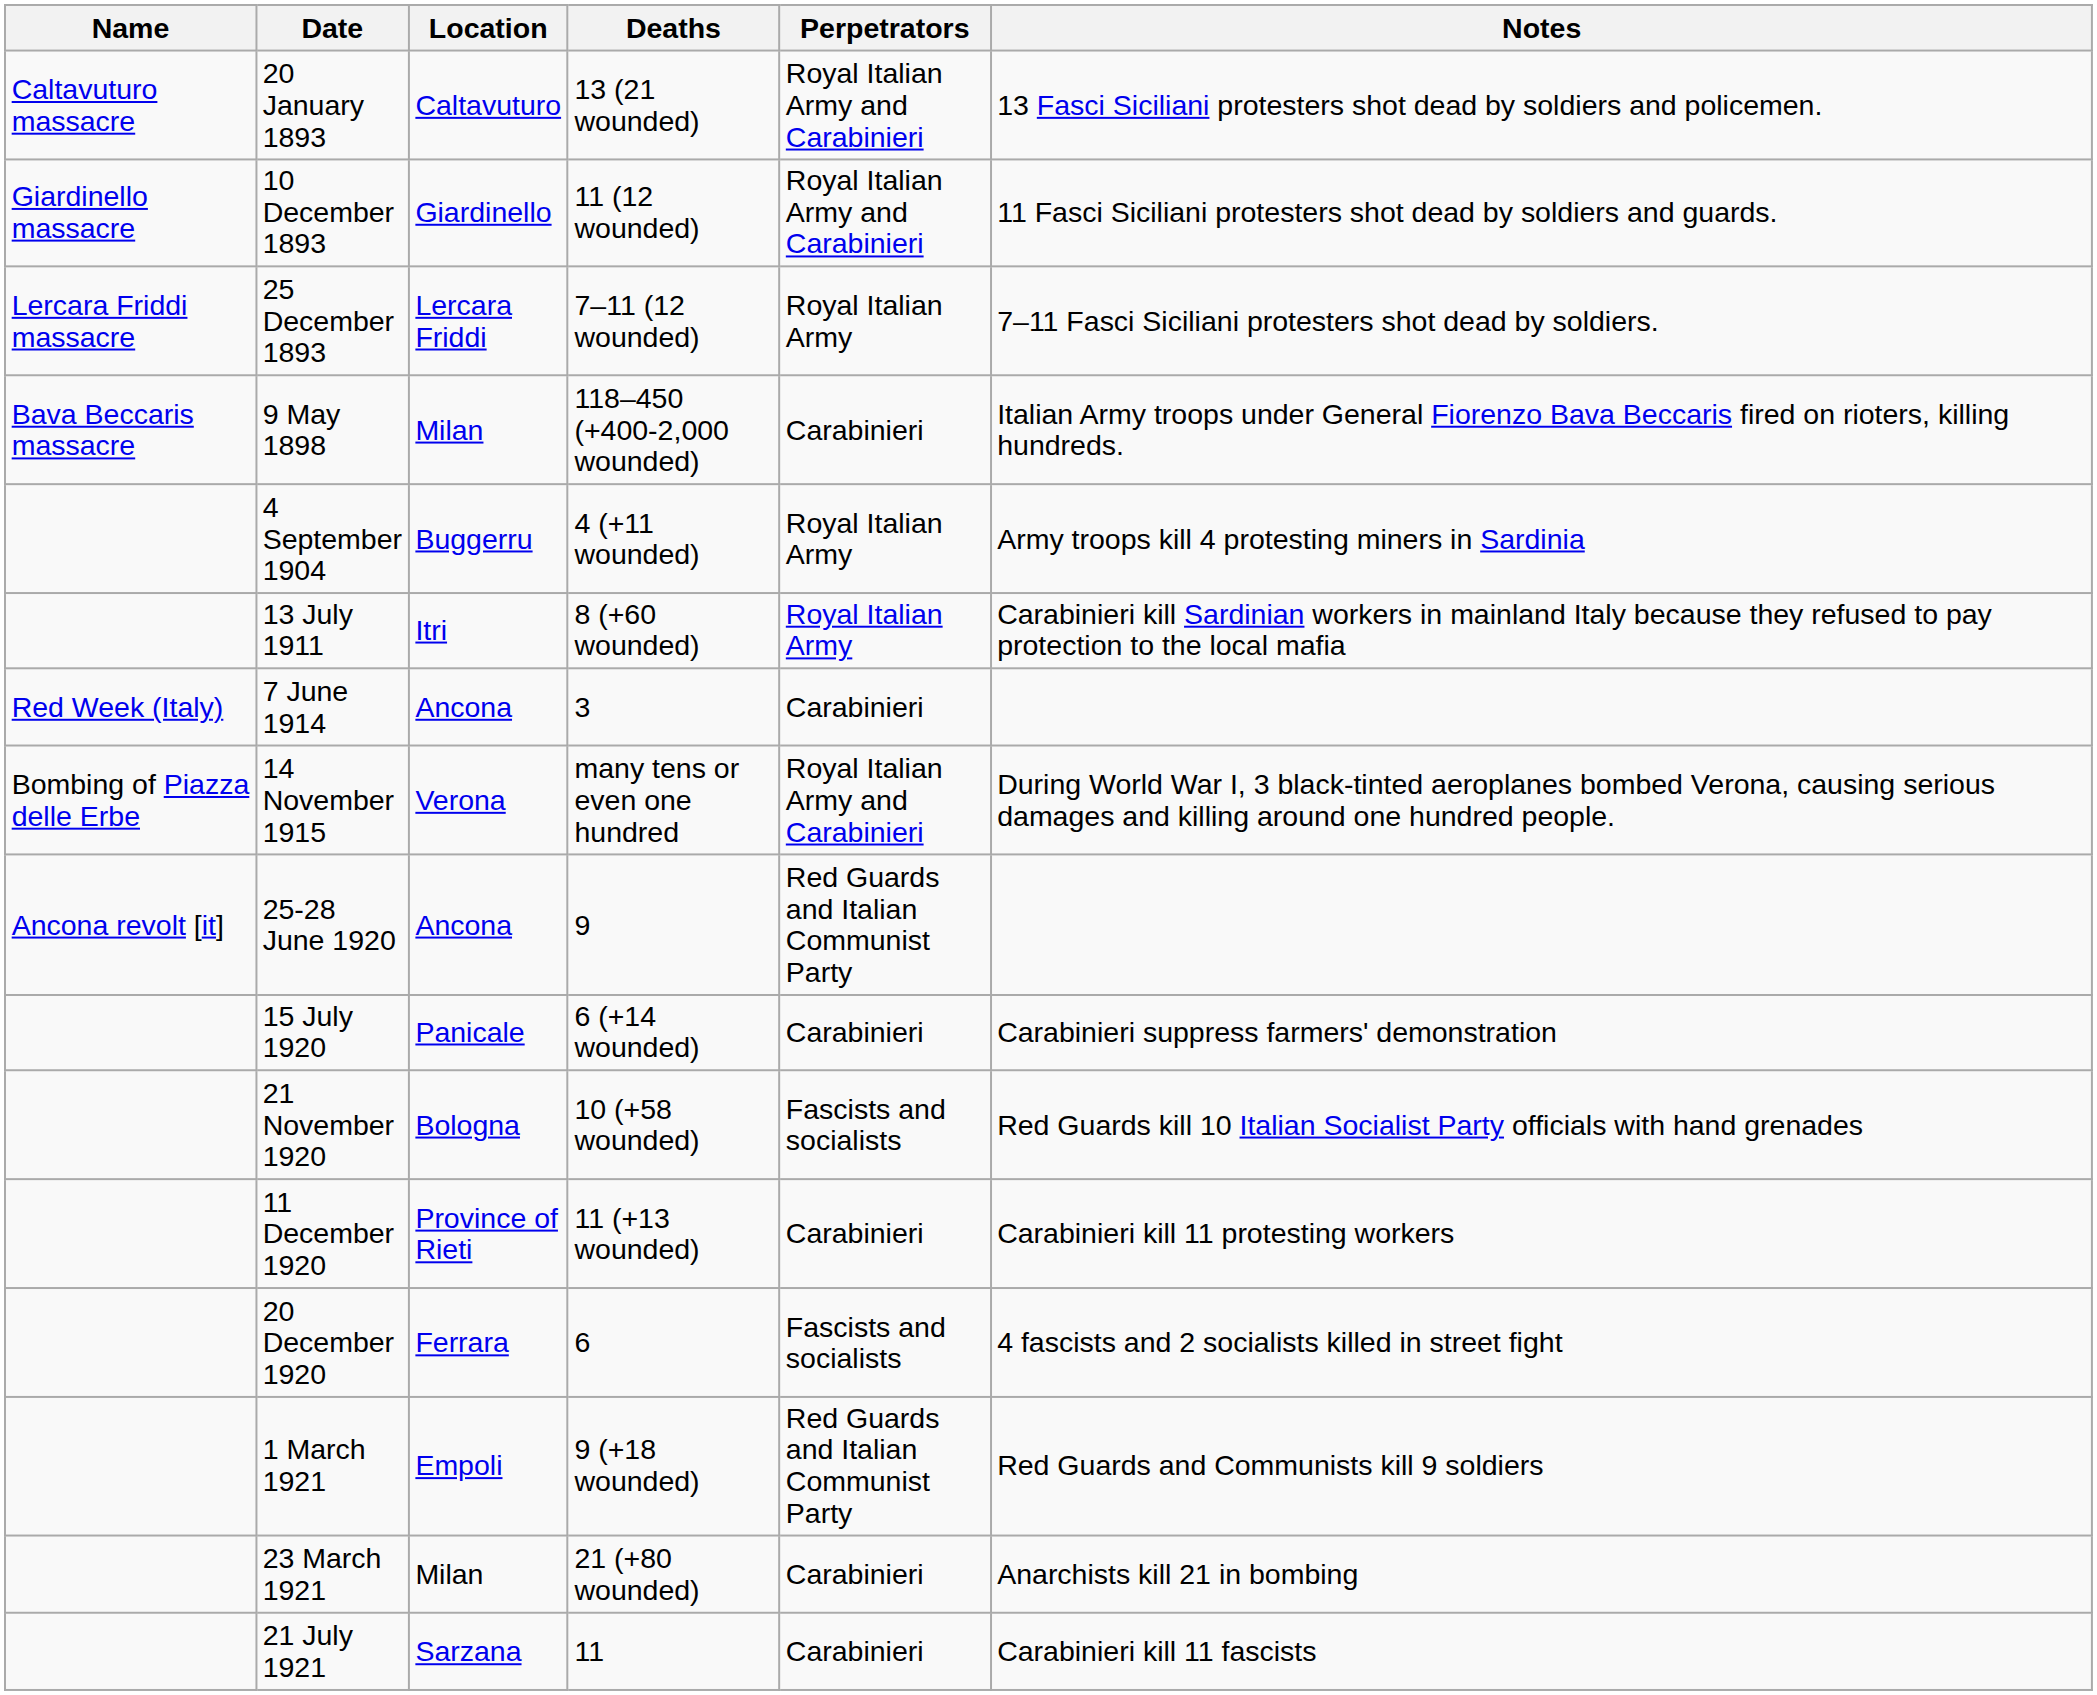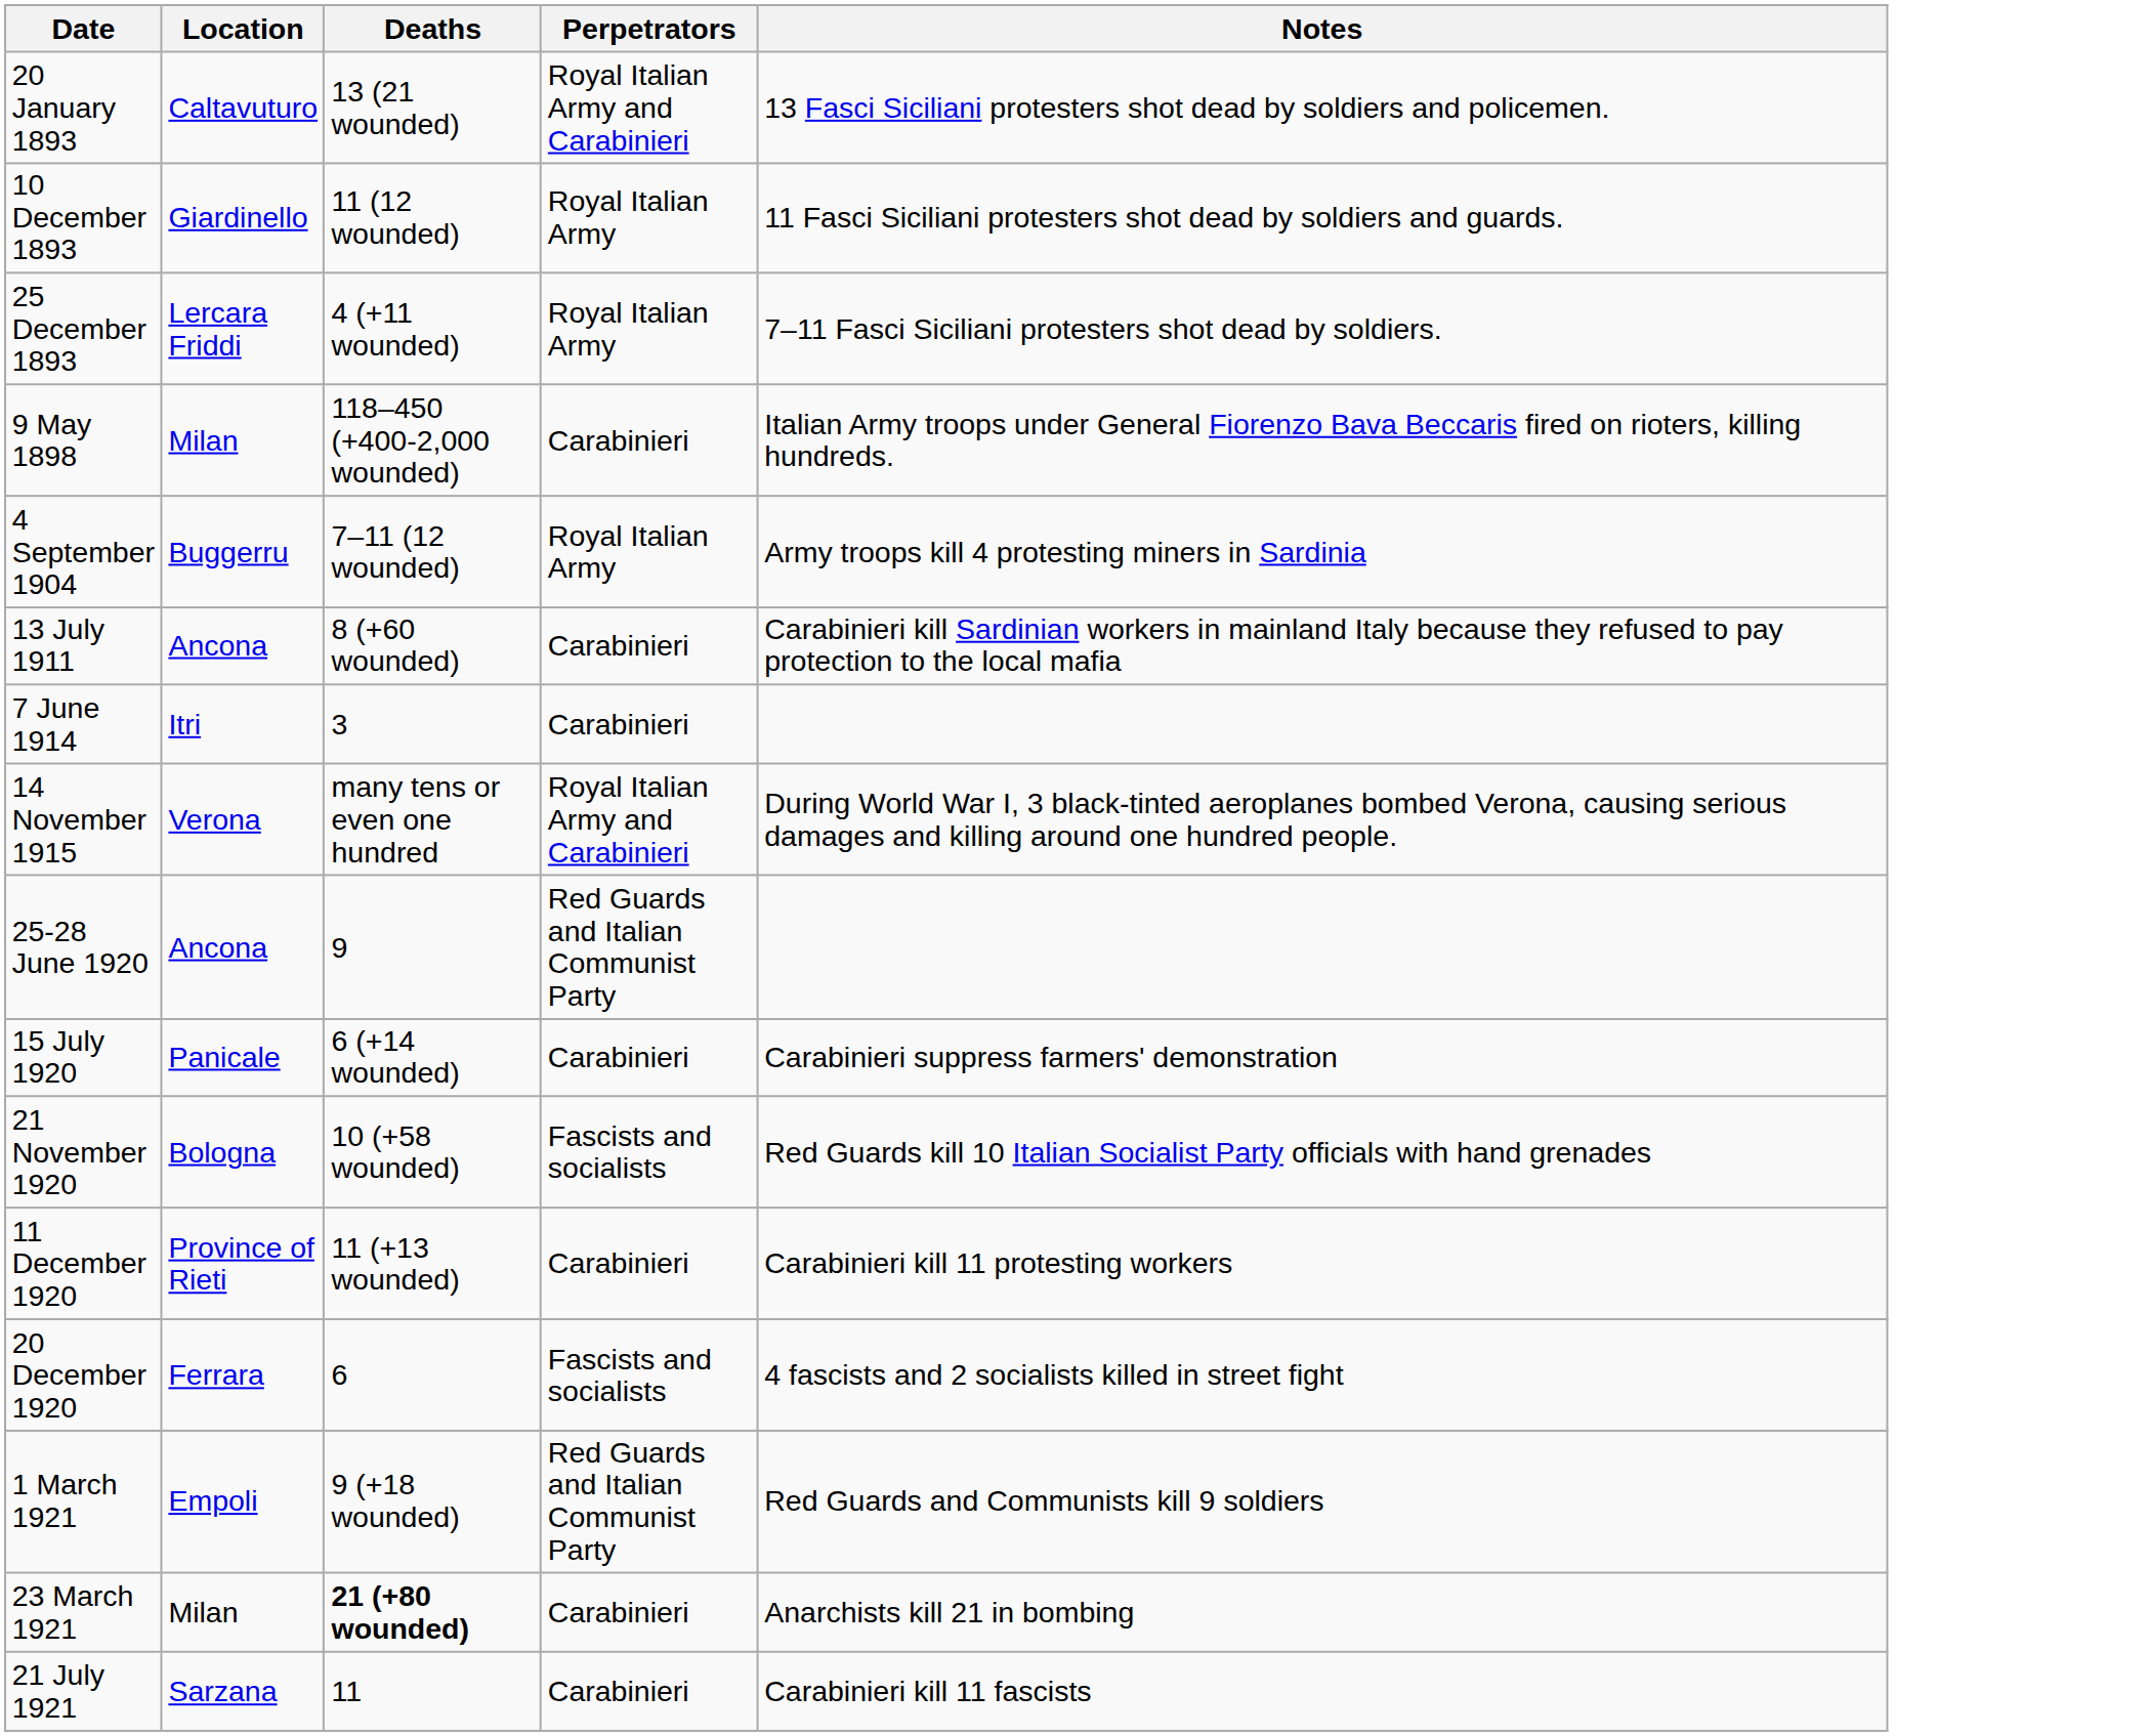- column: Name | Caltavuturo massacre | Giardinello massacre | Lercara Friddi massacre | Bava Beccaris massacre | Red Week (Italy) | Bombing of Piazza delle Erbe | Ancona revolt [it]
10 December 1893 | Perpetrators: Royal Italian Army and Carabinieri -> Royal Italian Army
25 December 1893 | Deaths: 7–11 (12 wounded) -> 4 (+11 wounded)
4 September 1904 | Deaths: 4 (+11 wounded) -> 7–11 (12 wounded)
13 July 1911 | Location: Itri -> Ancona
13 July 1911 | Perpetrators: Royal Italian Army -> Carabinieri
7 June 1914 | Location: Ancona -> Itri
23 March 1921 | Deaths: normal -> bold
